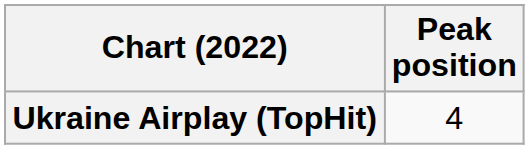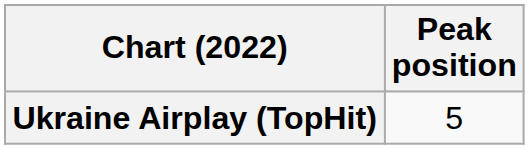Ukraine Airplay (TopHit) | Peak position: 4 -> 5
